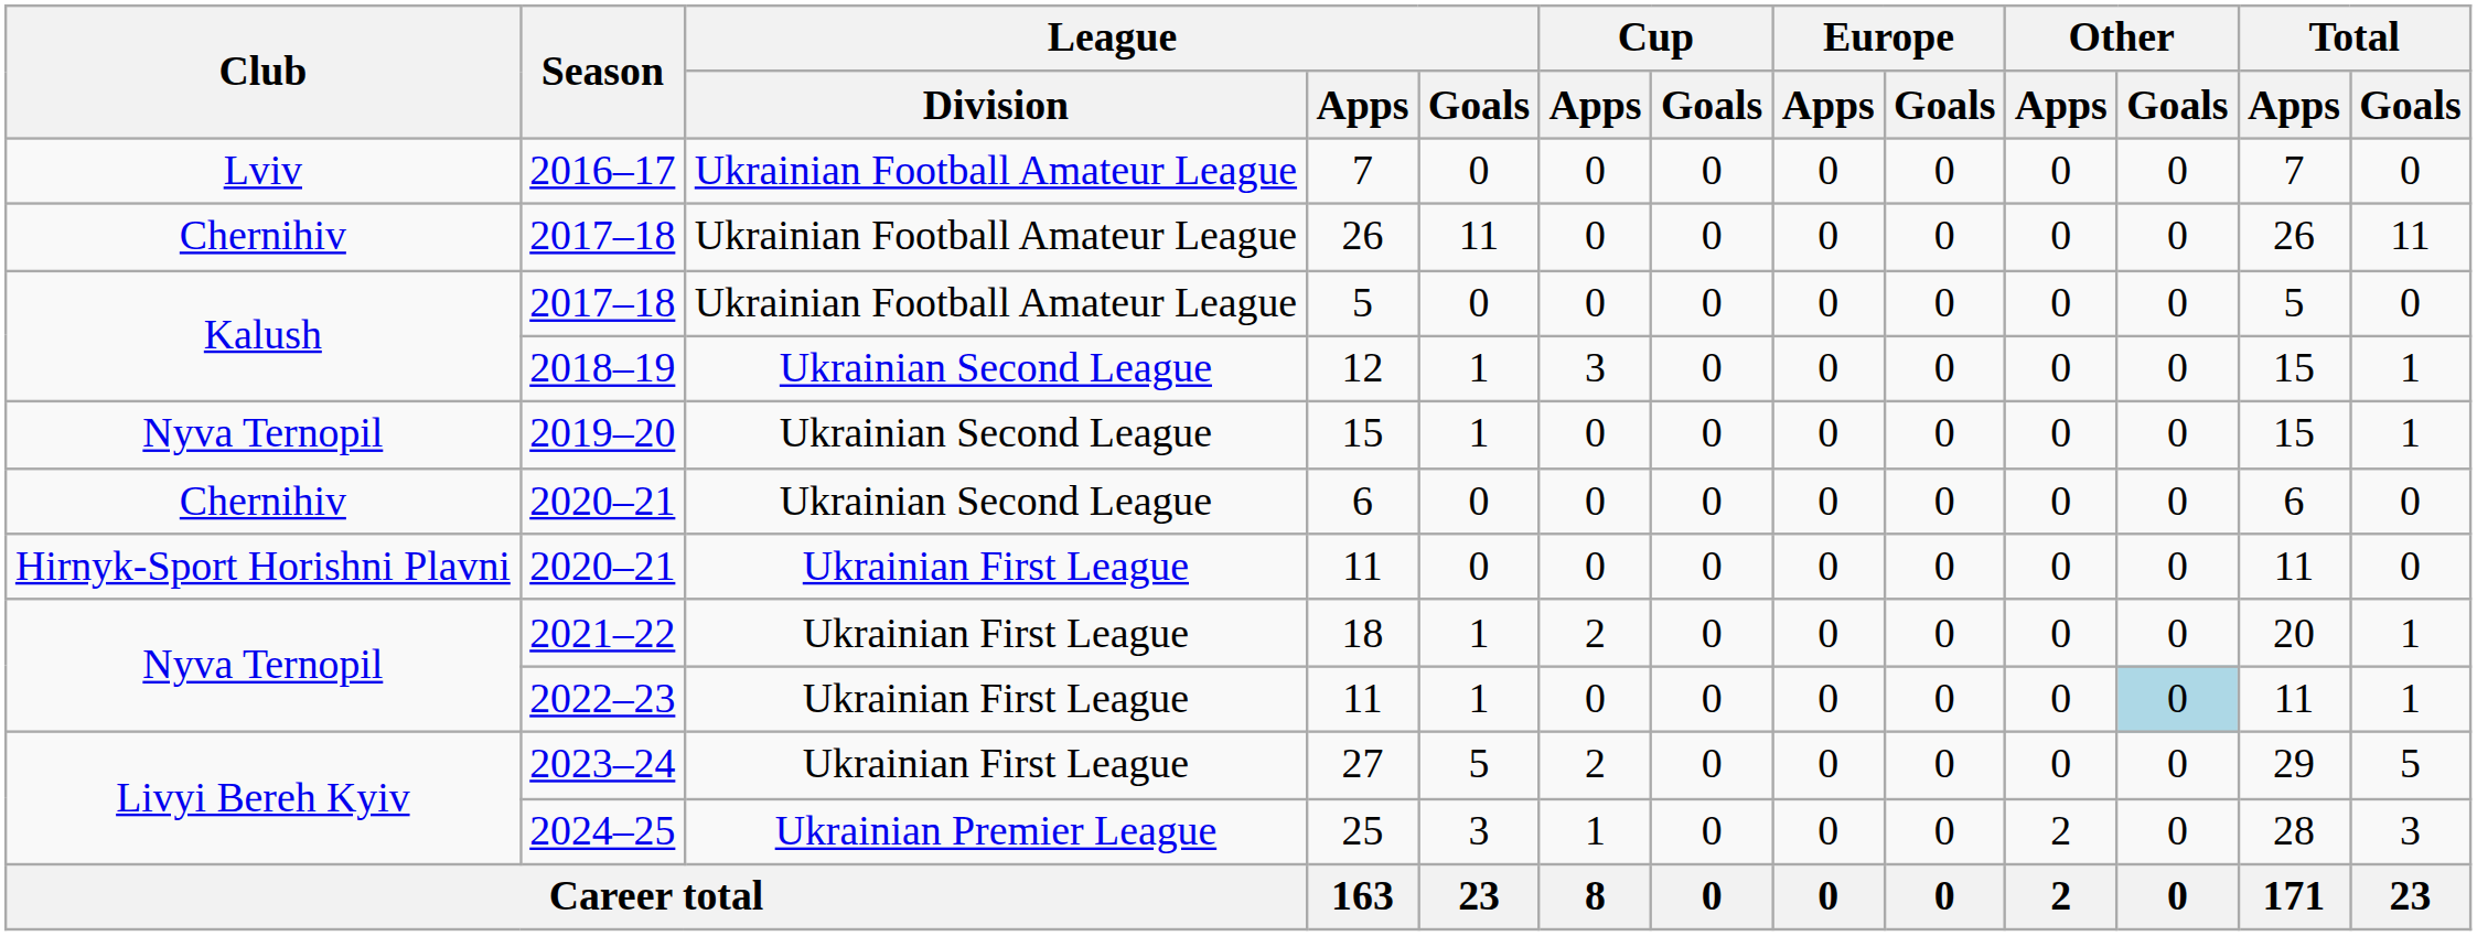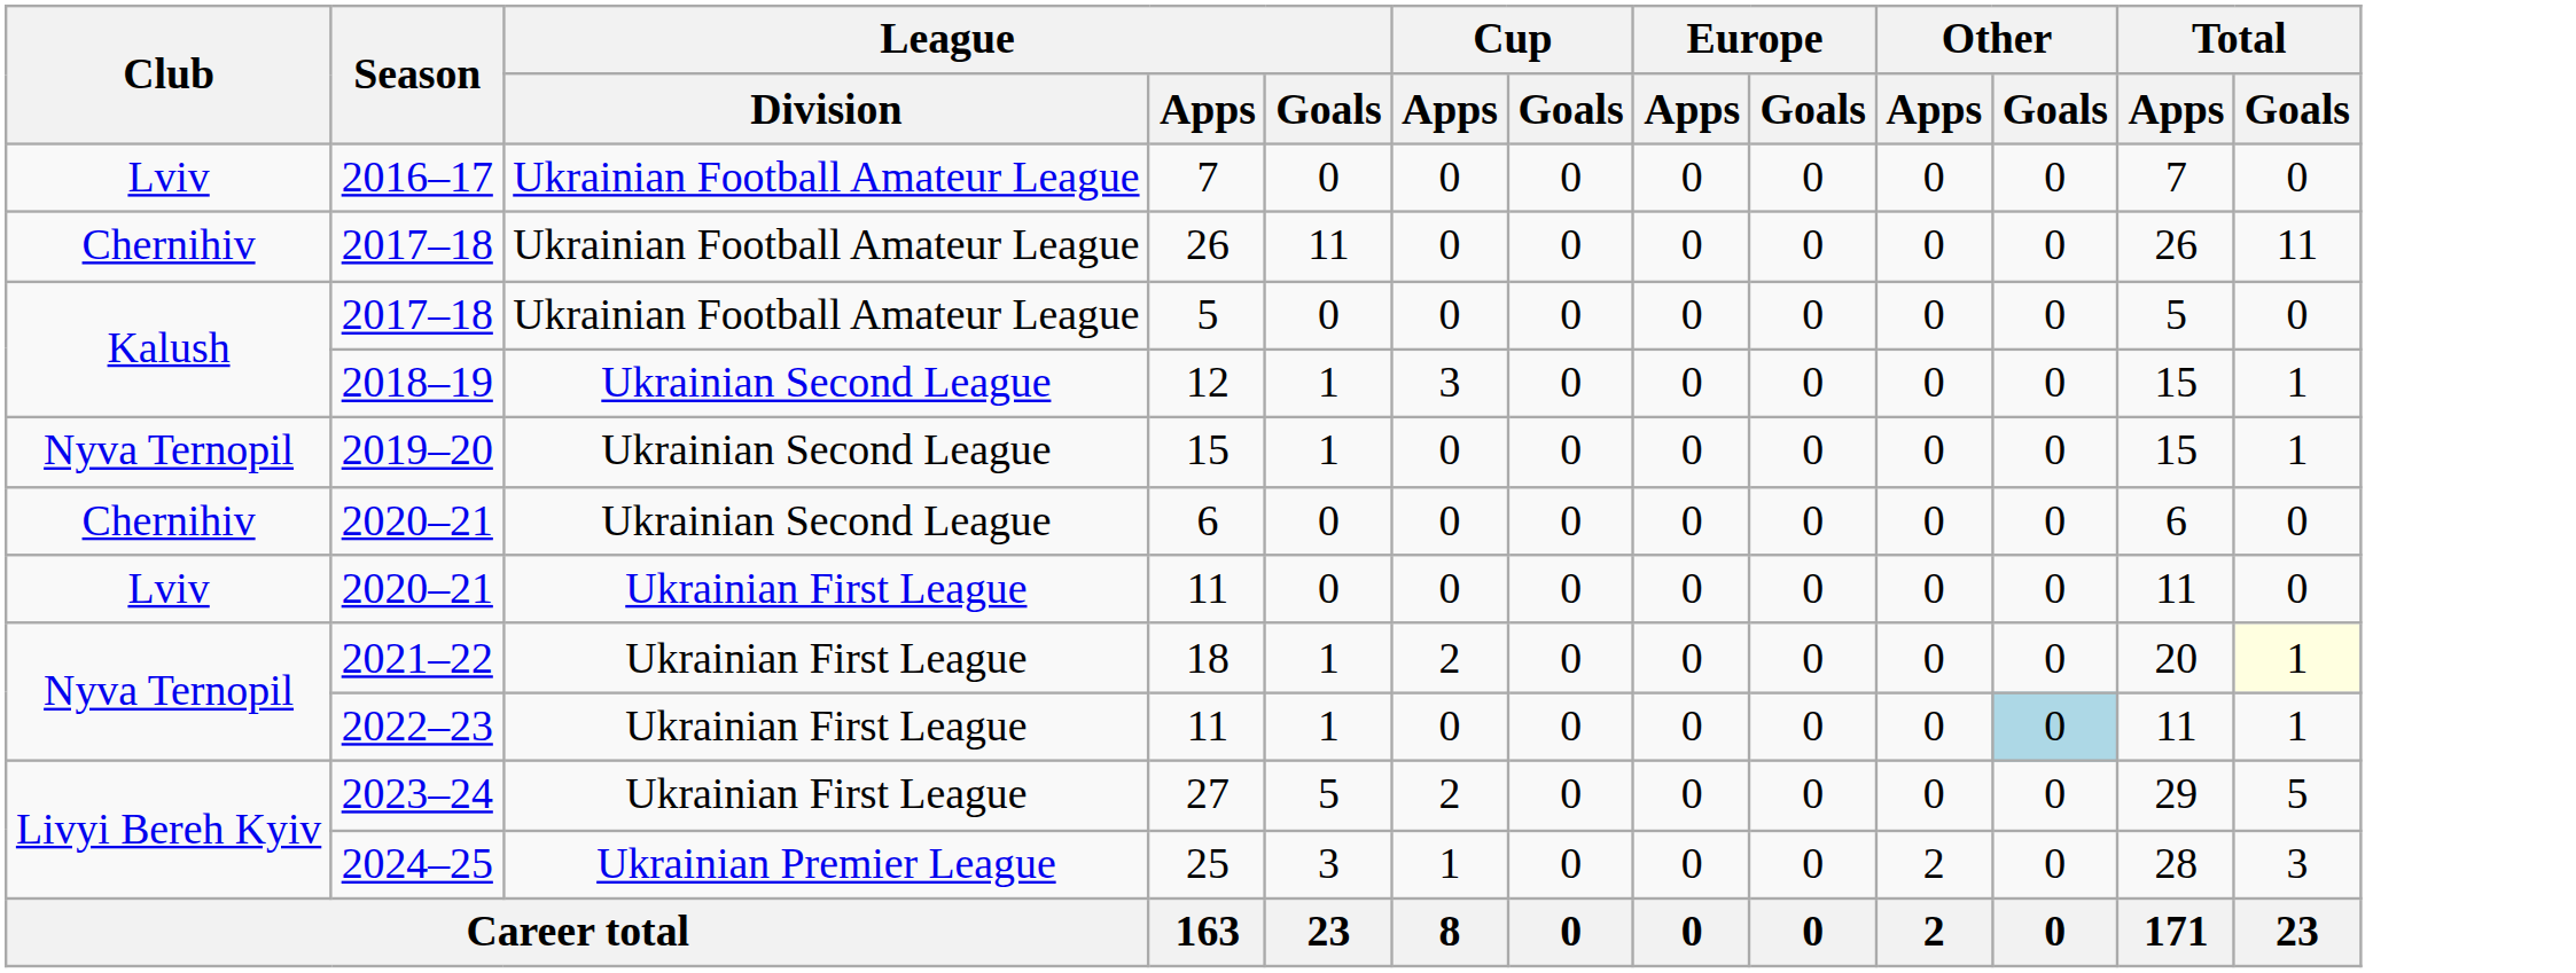2020–21 / 11 | Club: Hirnyk-Sport Horishni Plavni -> Lviv
18 | Total / Goals: no background -> lightyellow background
